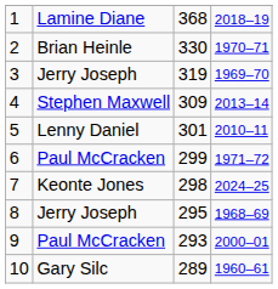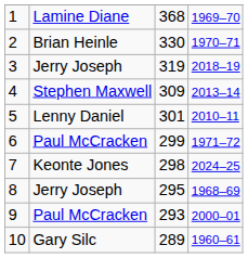1 | column 4: 2018–19 -> 1969–70
3 | column 4: 1969–70 -> 2018–19
